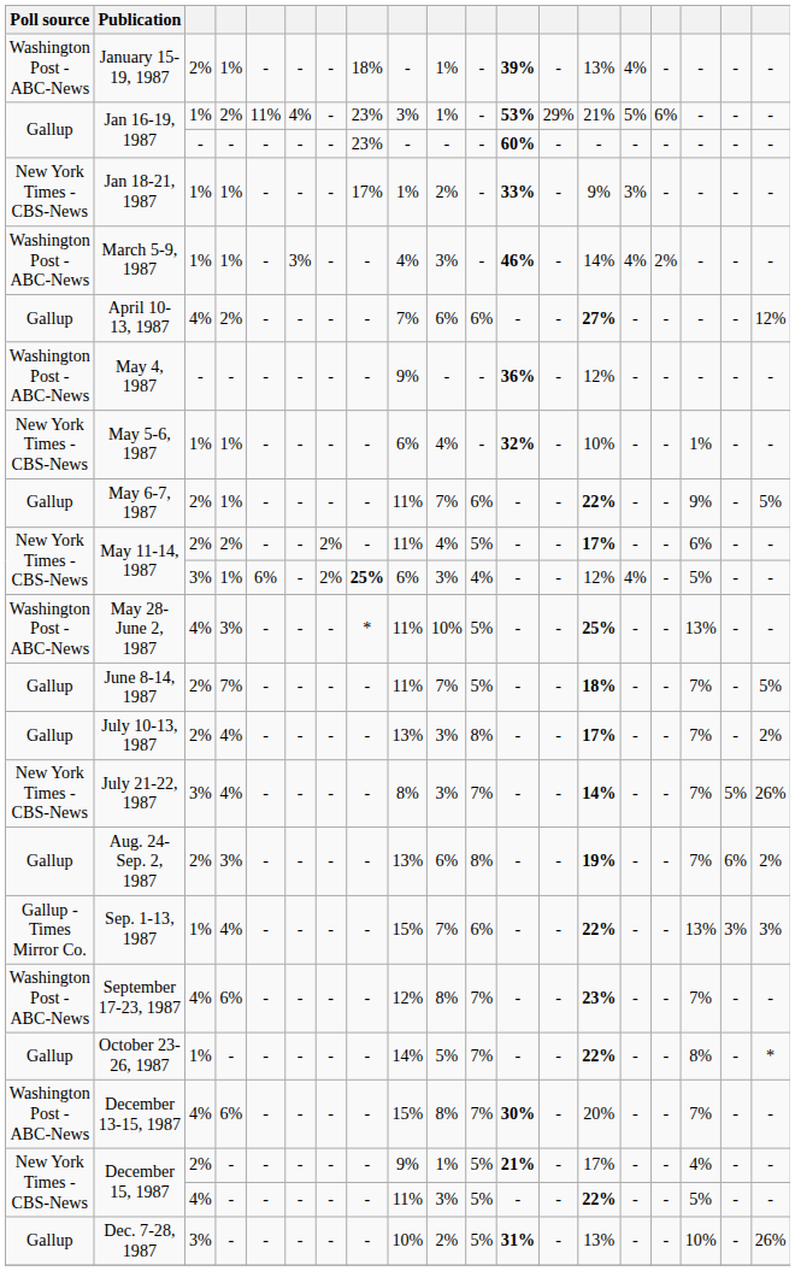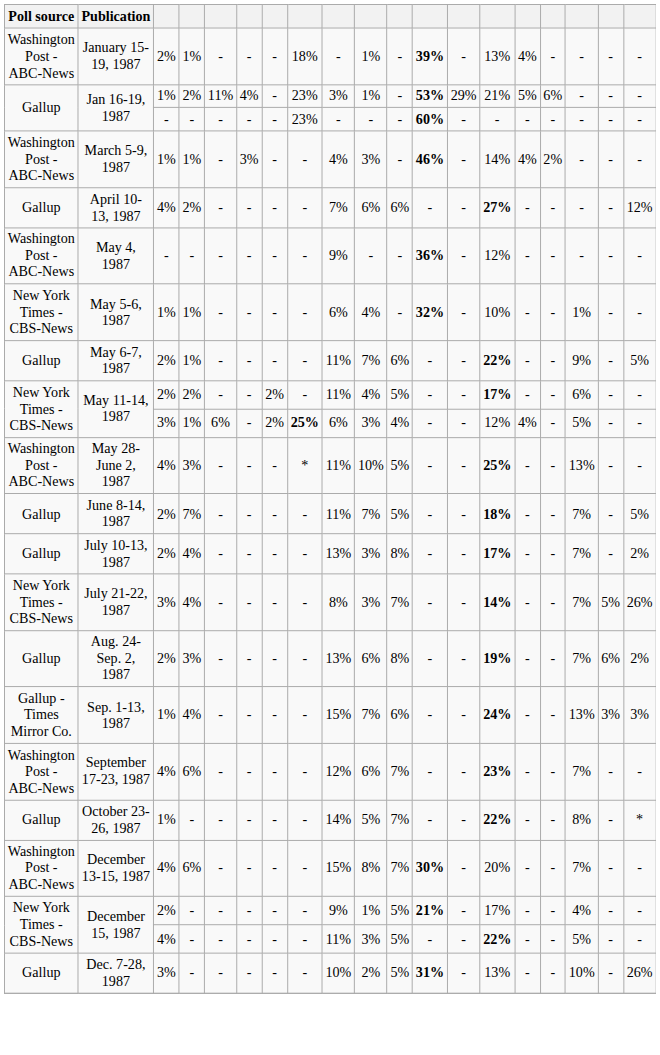- row: New York Times - CBS-News | Jan 18-21, 1987 | 1% | 1% | - | - | - | 17% | 1% | 2% | - | 33% | - | 9% | 3% | - | - | - | -
Sep. 1-13, 1987 | column 14: 22% -> 24%
September 17-23, 1987 | column 10: 8% -> 6%
